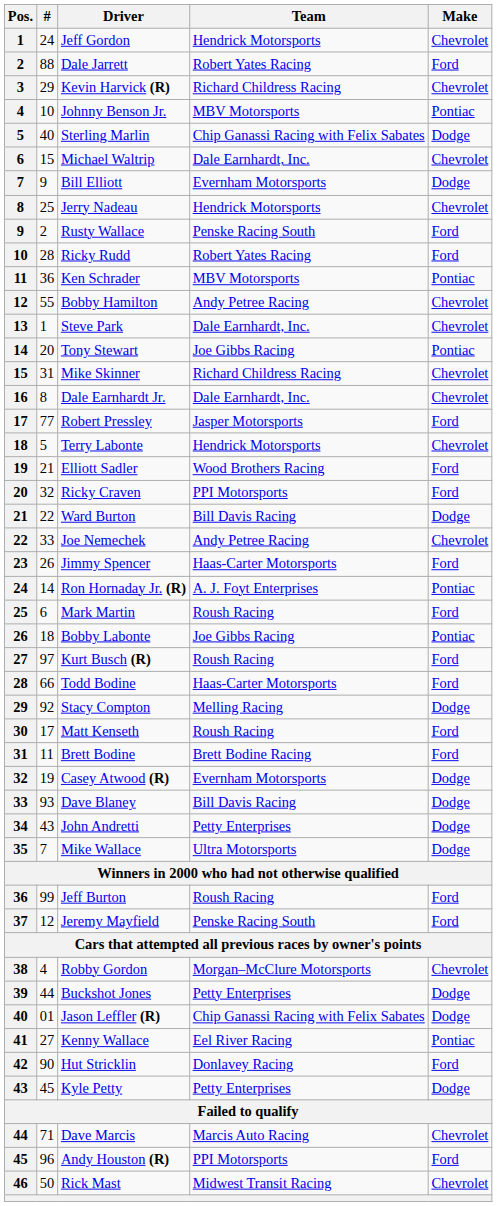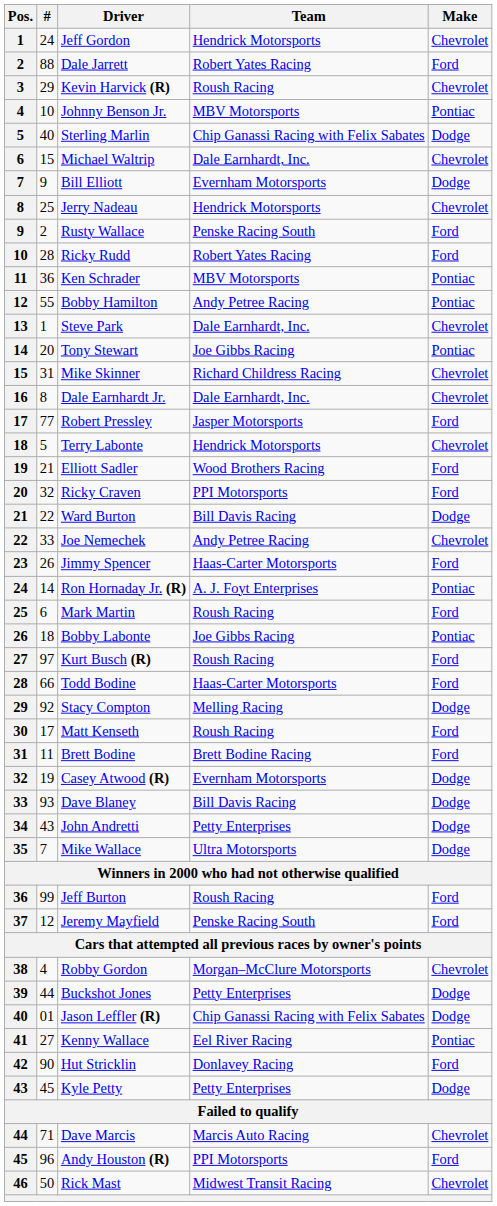Kevin Harvick (R) | Team: Richard Childress Racing -> Roush Racing
Bobby Hamilton | Make: Chevrolet -> Pontiac
